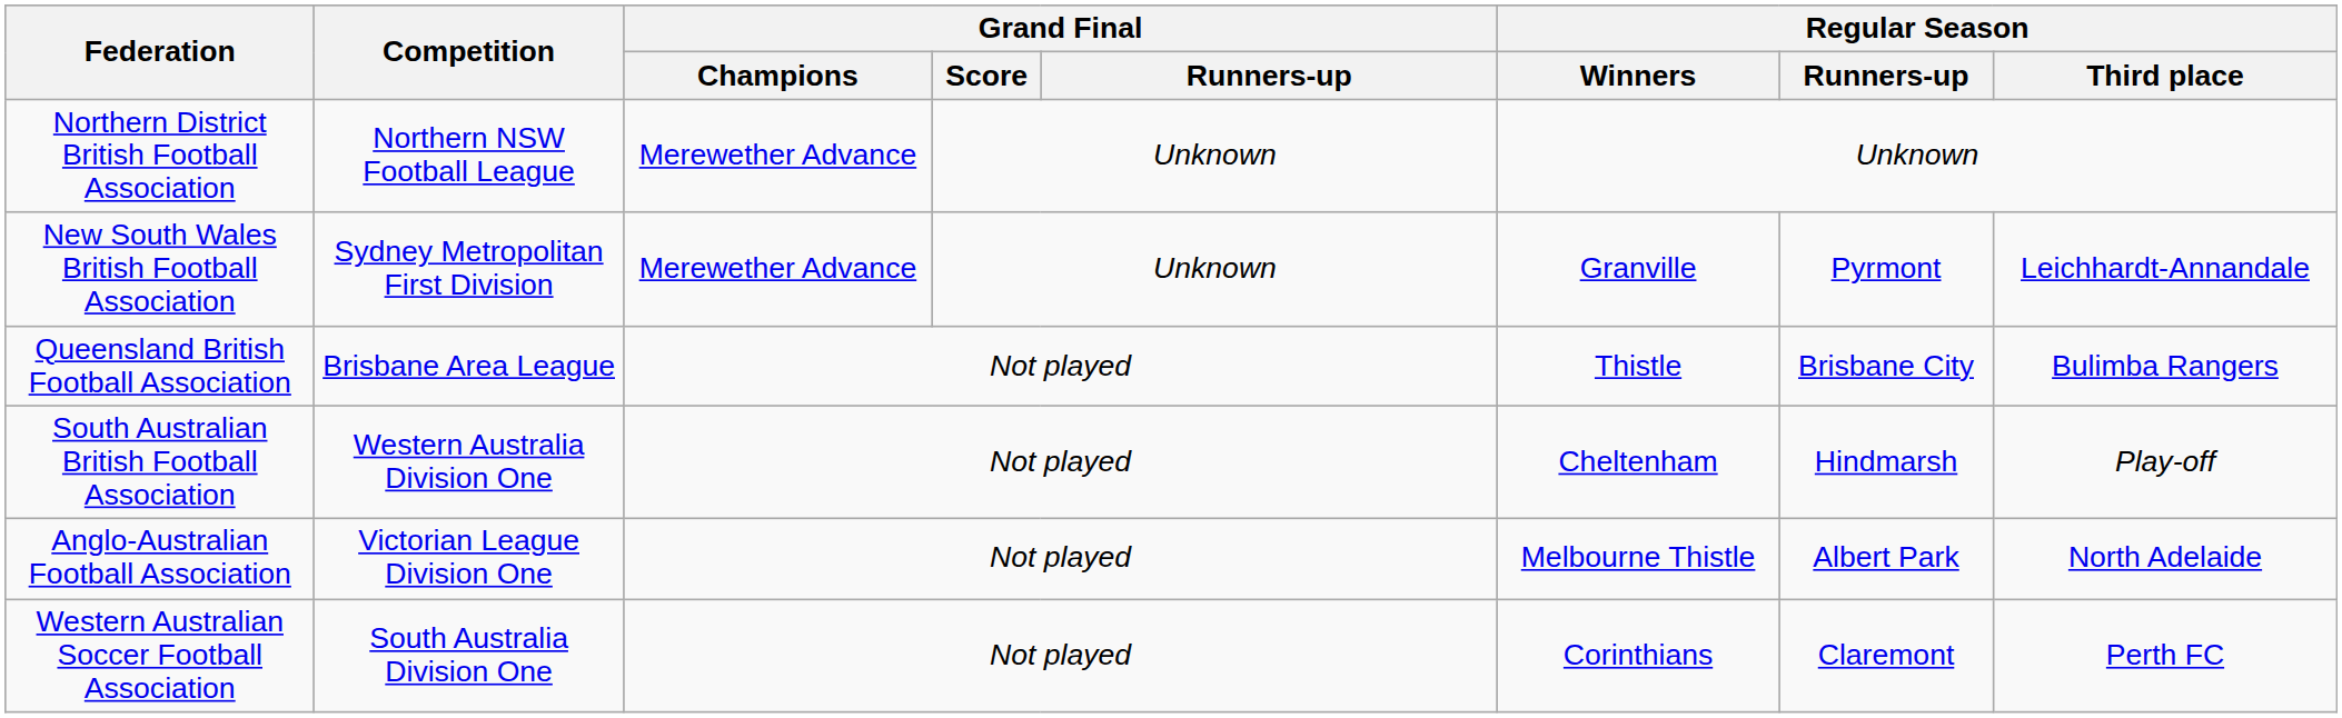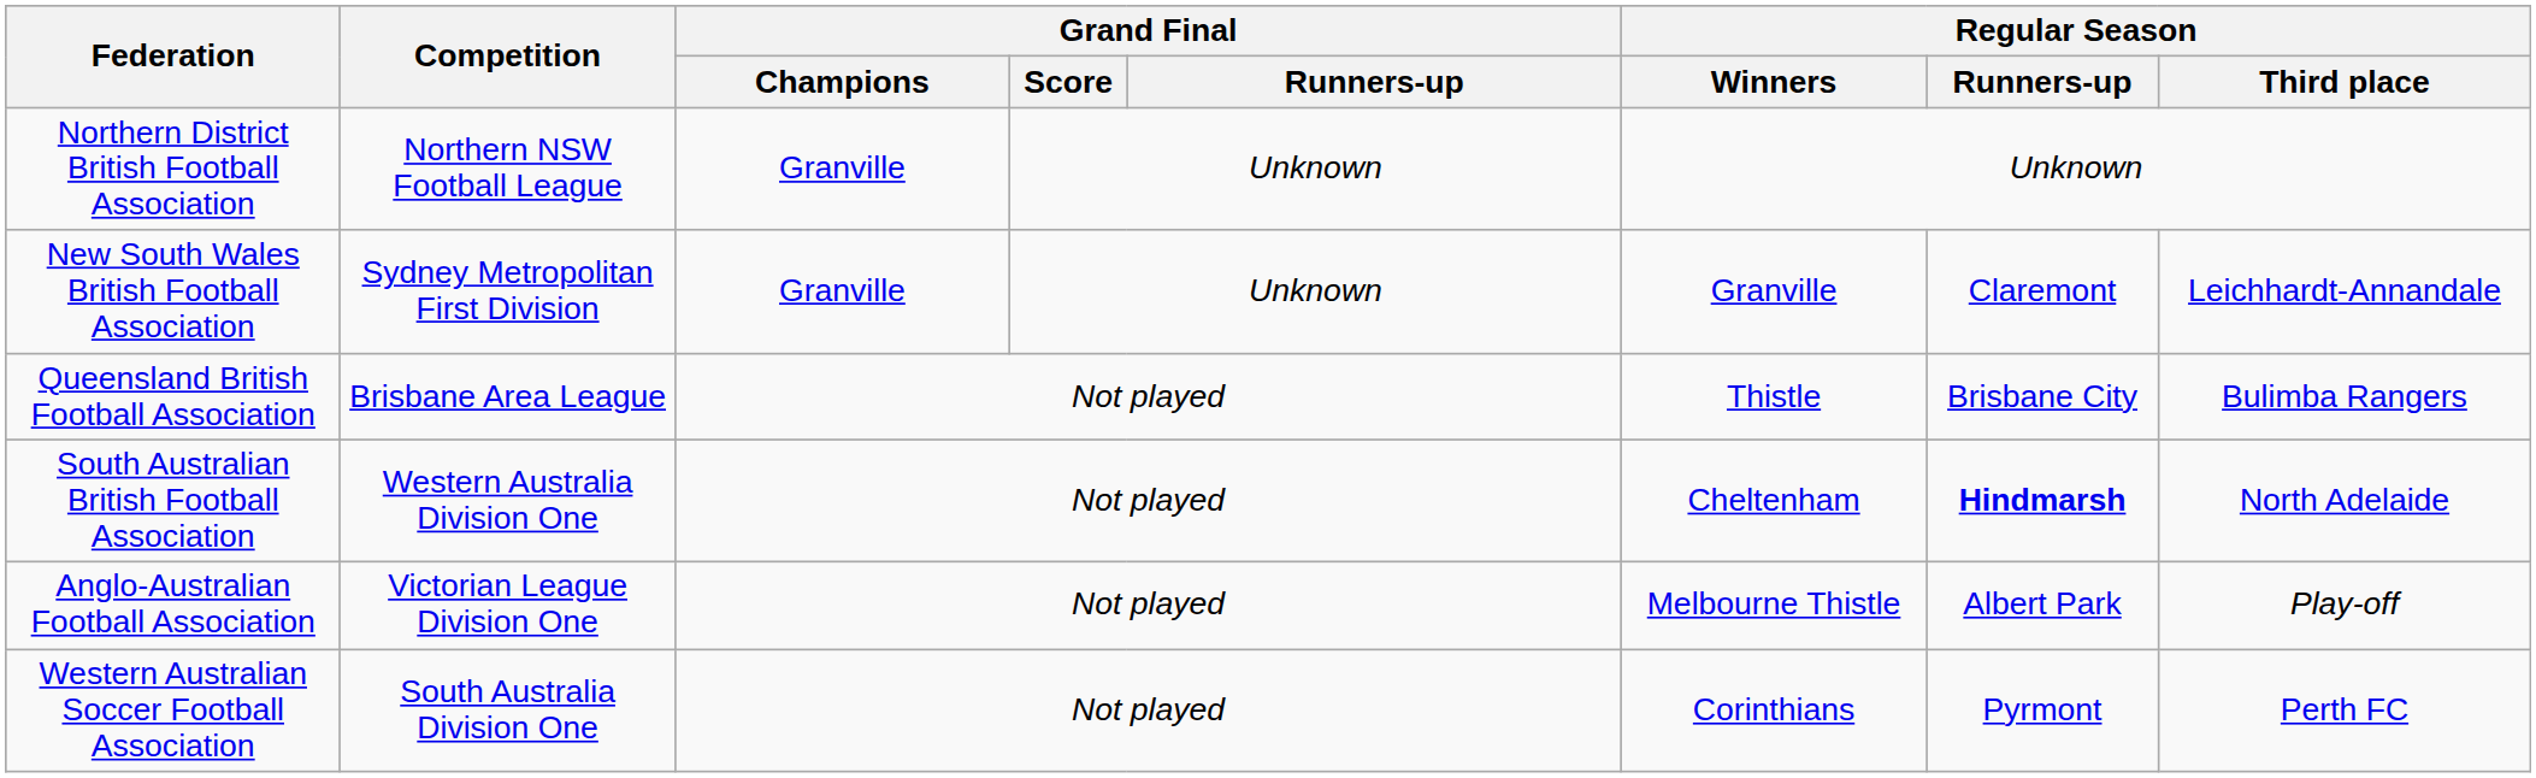Northern District British Football Association | Grand Final / Champions: Merewether Advance -> Granville
New South Wales British Football Association | Grand Final / Champions: Merewether Advance -> Granville
New South Wales British Football Association | Regular Season / Runners-up: Pyrmont -> Claremont
South Australian British Football Association | Regular Season / Runners-up: normal -> bold
South Australian British Football Association | Regular Season / Third place: Play-off -> North Adelaide
Anglo-Australian Football Association | Regular Season / Third place: North Adelaide -> Play-off
Western Australian Soccer Football Association | Regular Season / Runners-up: Claremont -> Pyrmont
